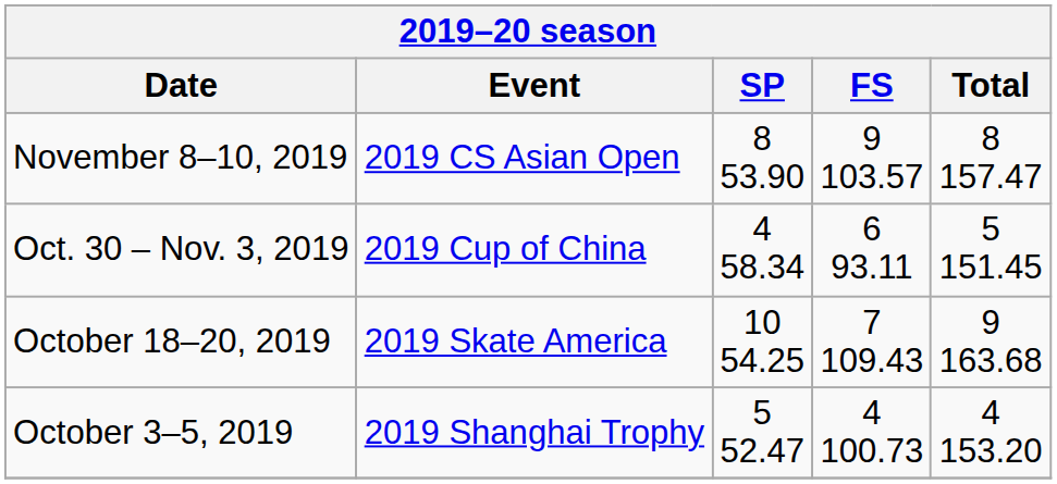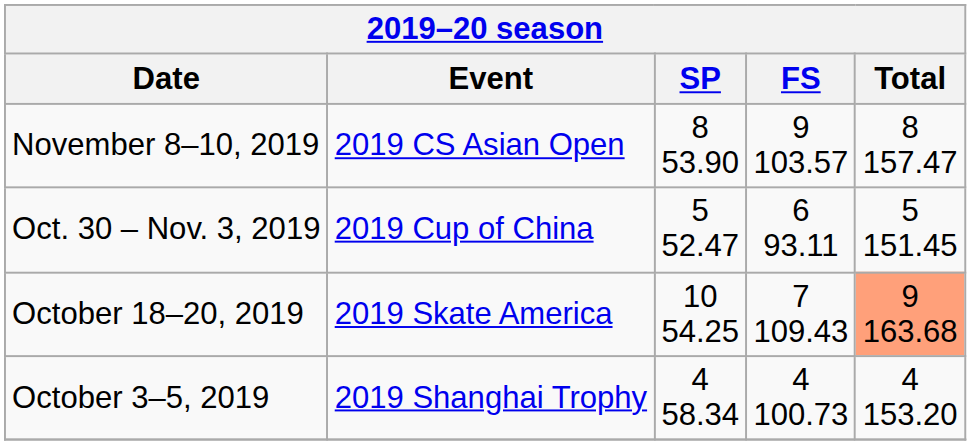Oct. 30 – Nov. 3, 2019 | SP: 4 58.34 -> 5 52.47
October 18–20, 2019 | Total: no background -> lightsalmon background
October 3–5, 2019 | SP: 5 52.47 -> 4 58.34
